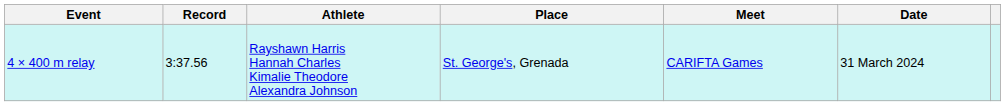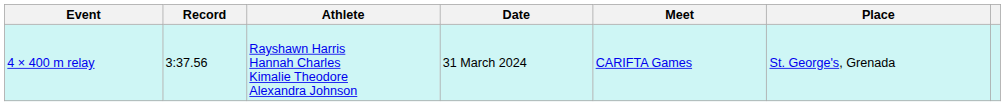columns swapped: Date <-> Place
